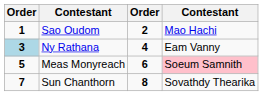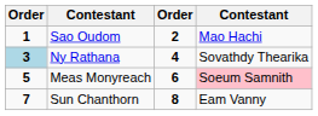Ny Rathana | column 4: Eam Vanny -> Sovathdy Thearika
Sun Chanthorn | column 4: Sovathdy Thearika -> Eam Vanny
